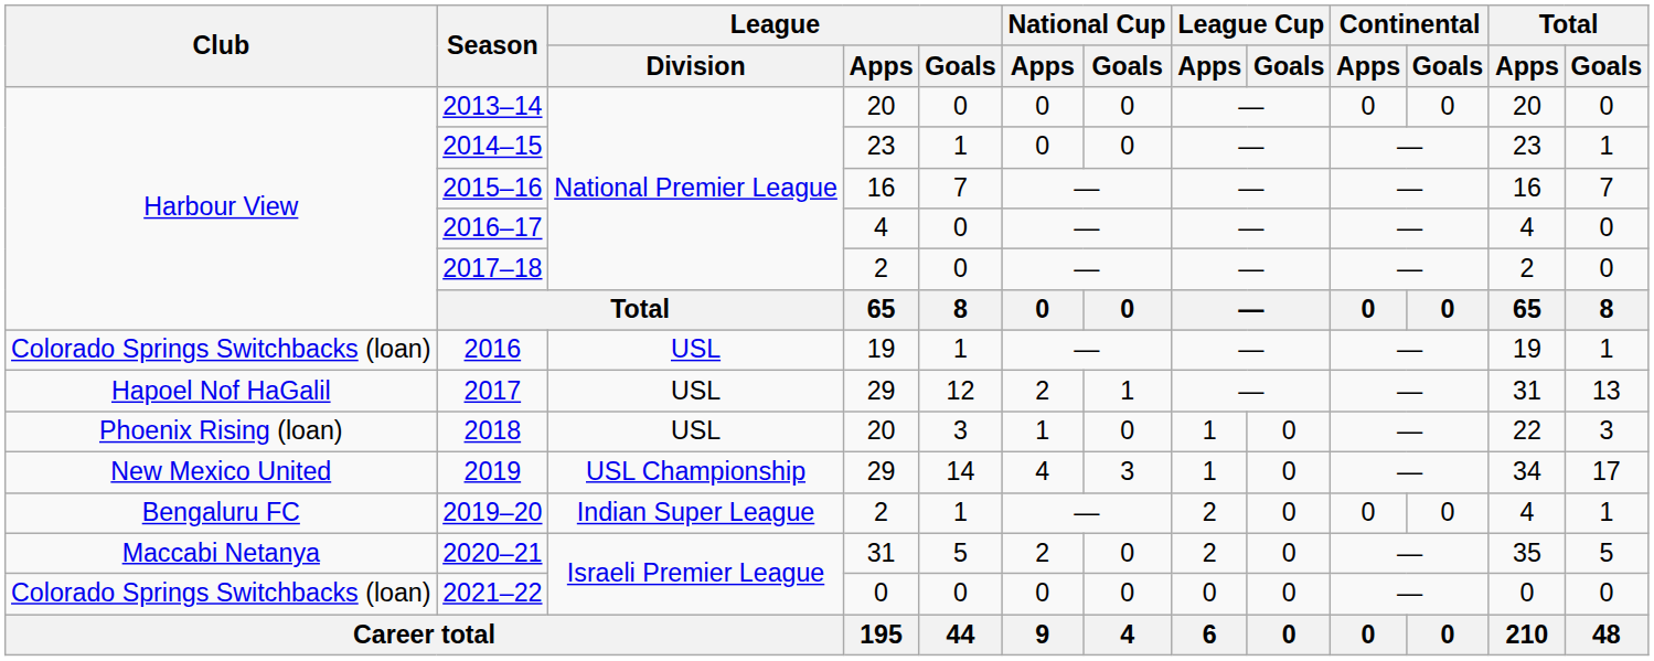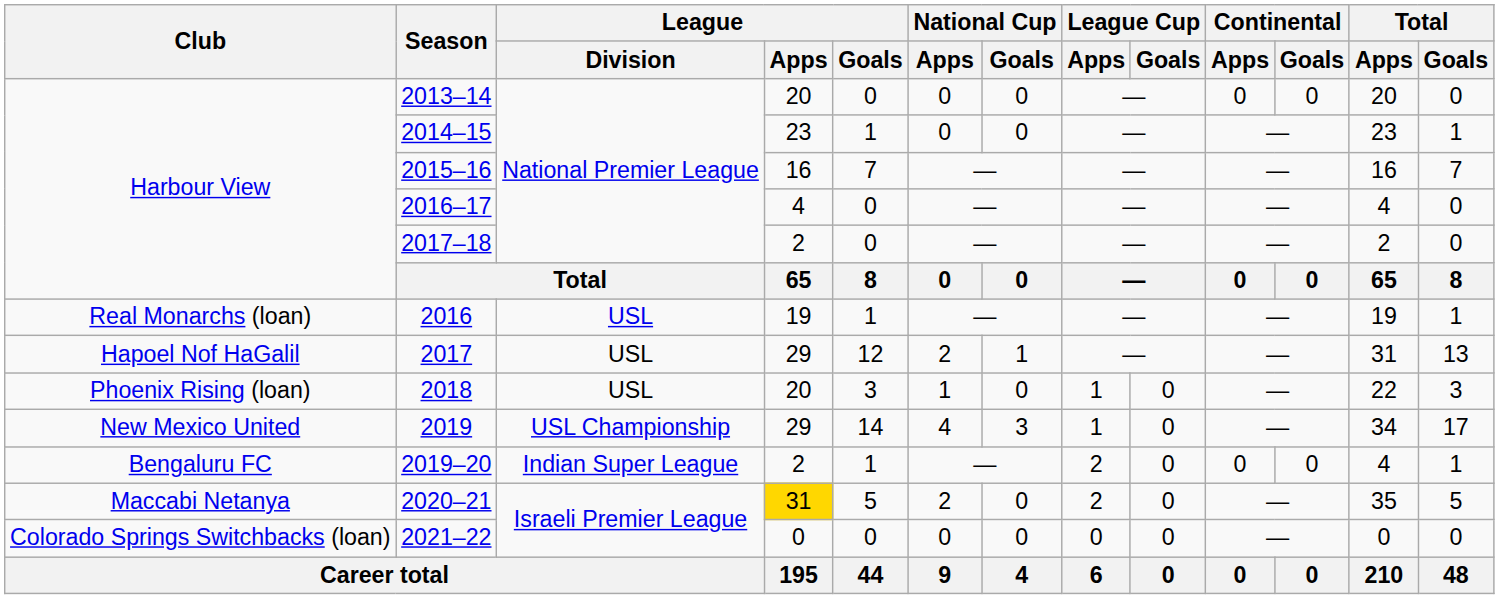2016 | Club: Colorado Springs Switchbacks (loan) -> Real Monarchs (loan)
2020–21 | League / Apps: no background -> gold background
